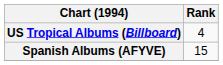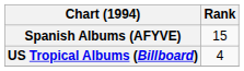rows swapped: Spanish Albums (AFYVE) <-> US Tropical Albums (Billboard)
